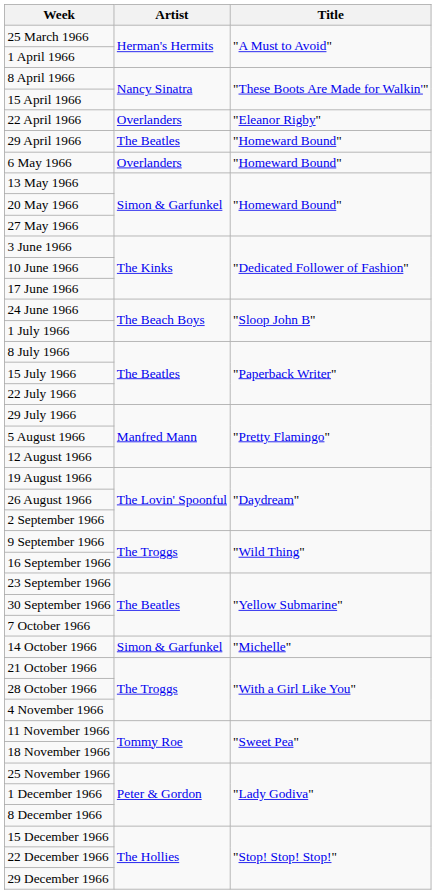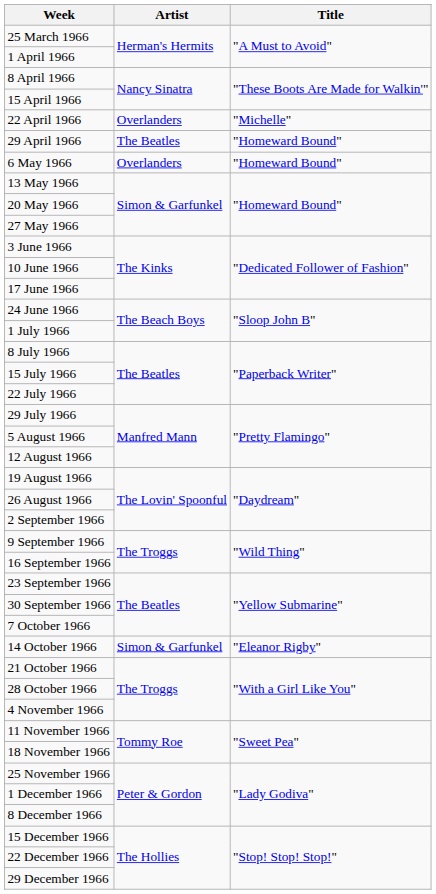22 April 1966 | Title: "Eleanor Rigby" -> "Michelle"
14 October 1966 | Title: "Michelle" -> "Eleanor Rigby"
